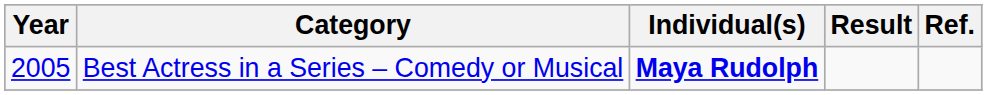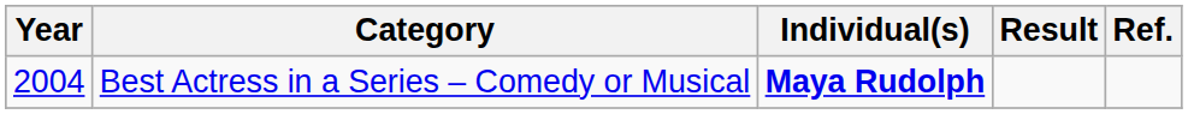Best Actress in a Series – Comedy or Musical | Year: 2005 -> 2004
